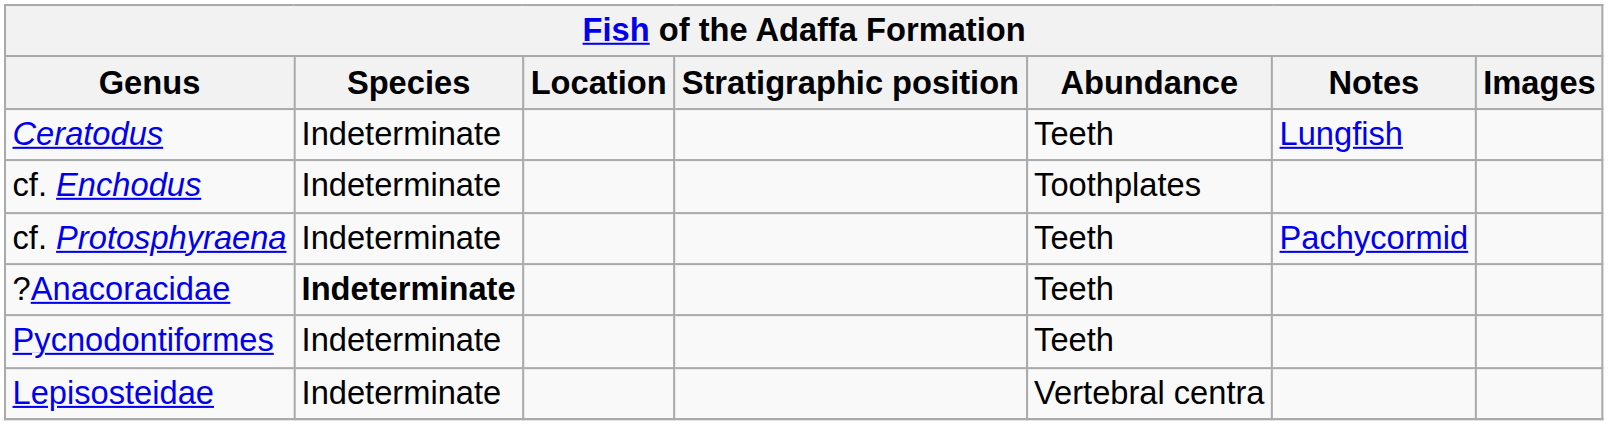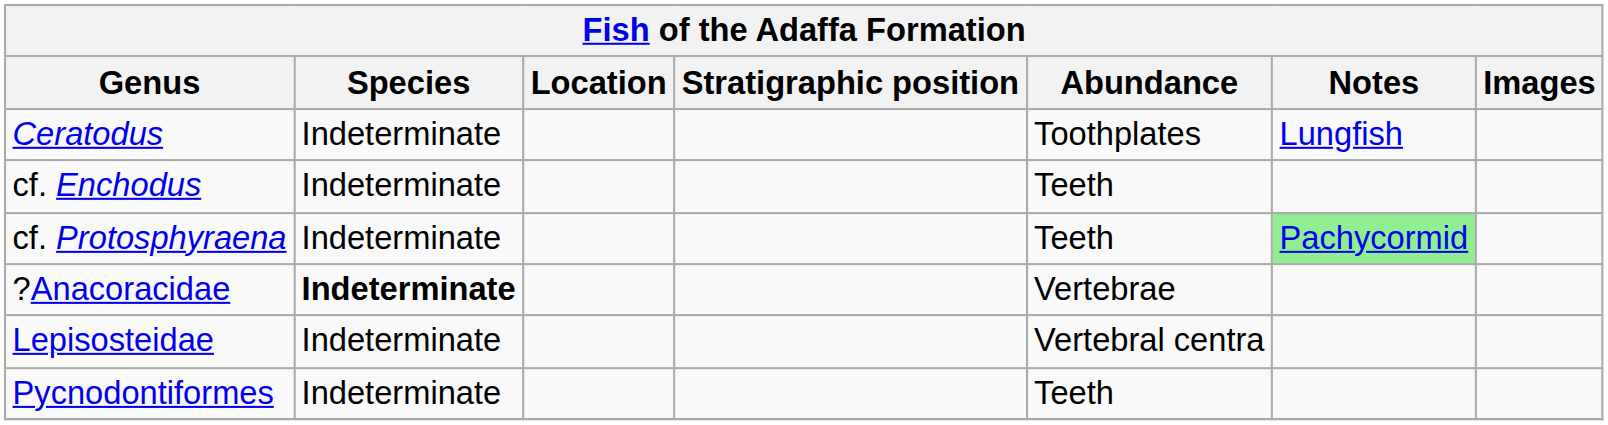Ceratodus | Abundance: Teeth -> Toothplates
cf. Enchodus | Abundance: Toothplates -> Teeth
cf. Protosphyraena | Notes: no background -> lightgreen background
?Anacoracidae | Abundance: Teeth -> Vertebrae
rows swapped: Lepisosteidae <-> Pycnodontiformes
